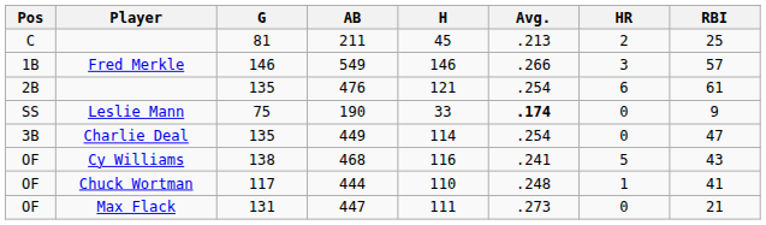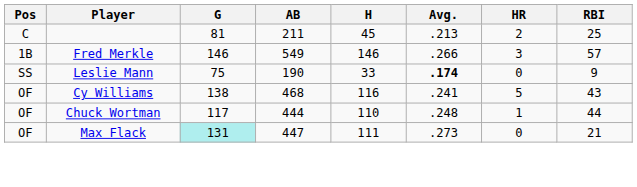- row: 2B | 135 | 476 | 121 | .254 | 6 | 61
- row: 3B | Charlie Deal | 135 | 449 | 114 | .254 | 0 | 47
444 | RBI: 41 -> 44
447 | G: no background -> paleturquoise background
